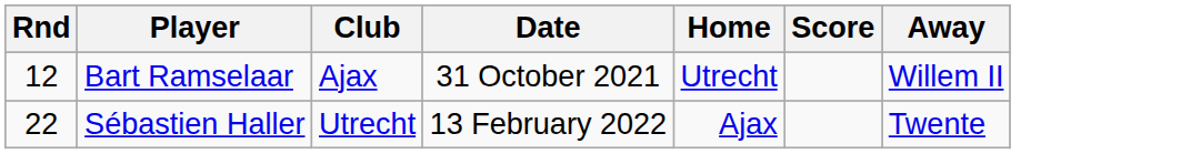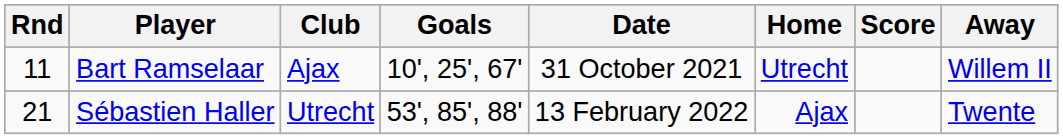+ column: Goals | 10', 25', 67' | 53', 85', 88'
Bart Ramselaar | Rnd: 12 -> 11
Sébastien Haller | Rnd: 22 -> 21
